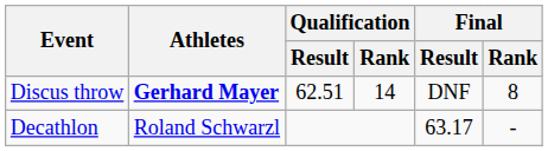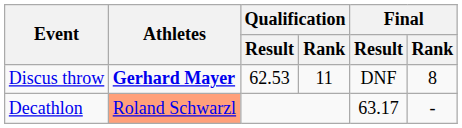Discus throw | Qualification / Result: 62.51 -> 62.53
Discus throw | Qualification / Rank: 14 -> 11
Decathlon | Athletes: no background -> lightsalmon background
